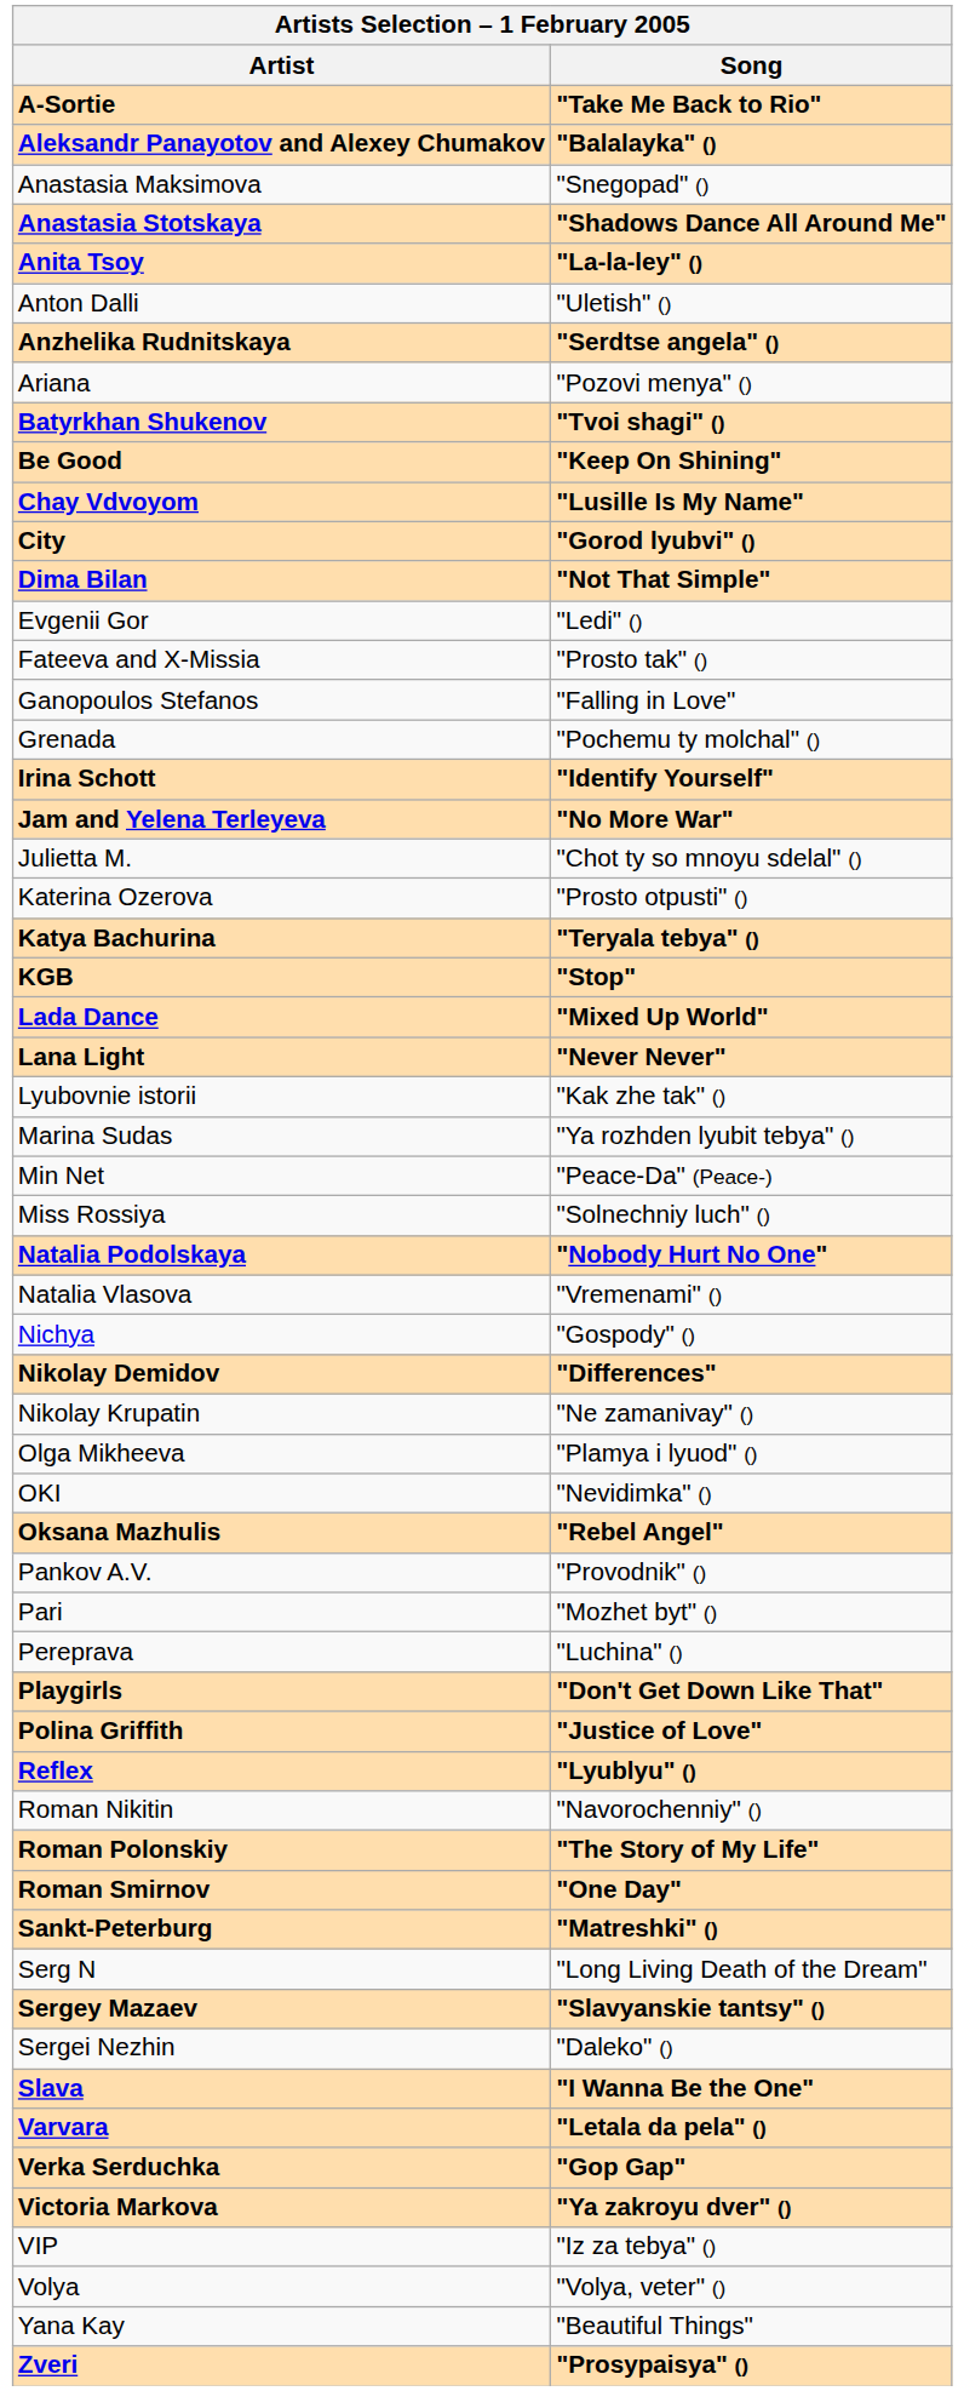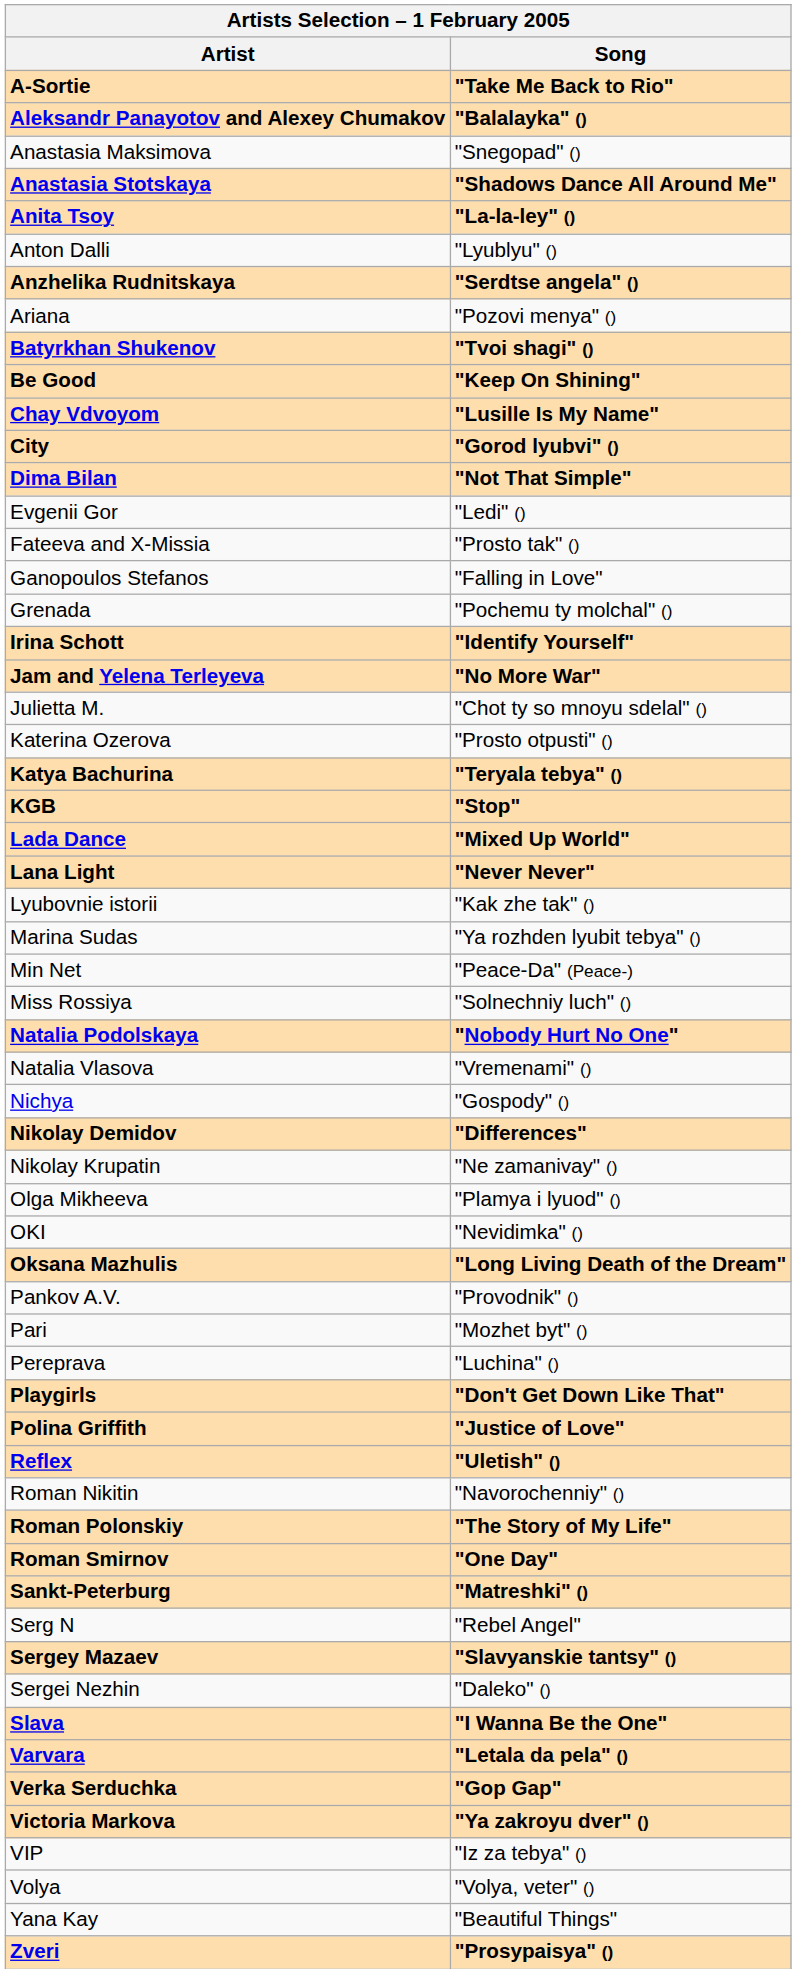Anton Dalli | Song: "Uletish" () -> "Lyublyu" ()
Oksana Mazhulis | Song: "Rebel Angel" -> "Long Living Death of the Dream"
Reflex | Song: "Lyublyu" () -> "Uletish" ()
Serg N | Song: "Long Living Death of the Dream" -> "Rebel Angel"
